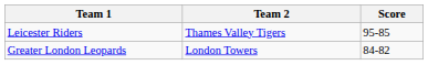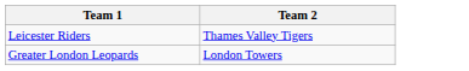- column: Score | 95-85 | 84-82
